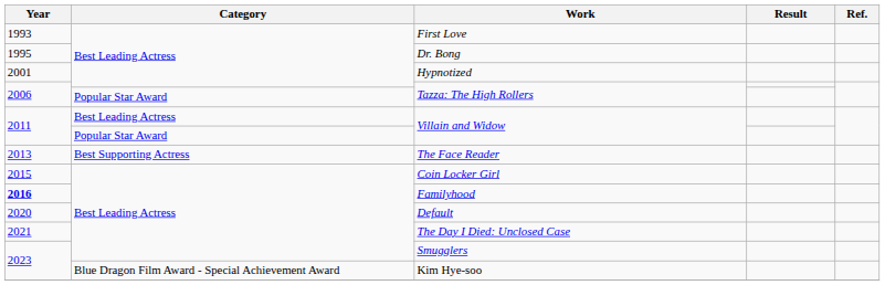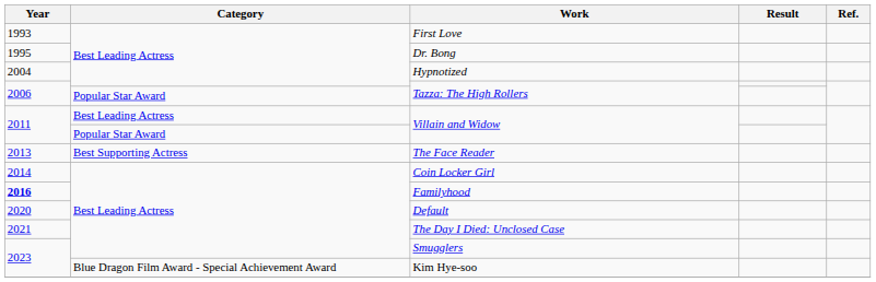Hypnotized | Year: 2001 -> 2004
Coin Locker Girl | Year: 2015 -> 2014
